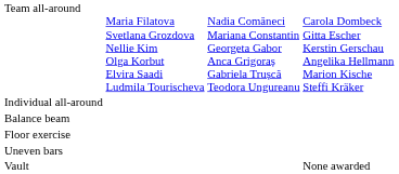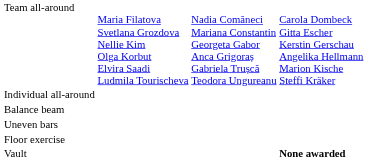rows swapped: Floor exercise <-> Uneven bars
Vault | column 4: normal -> bold
